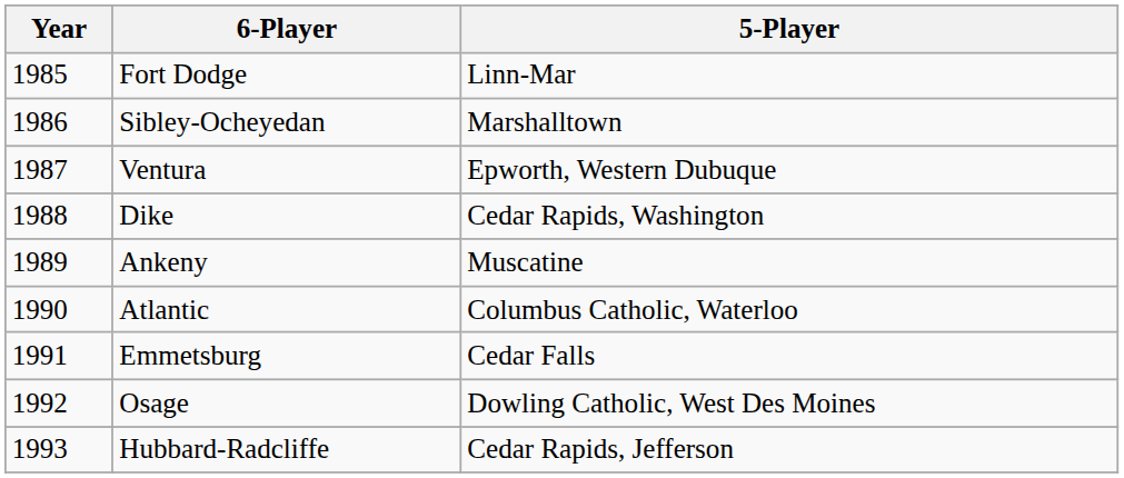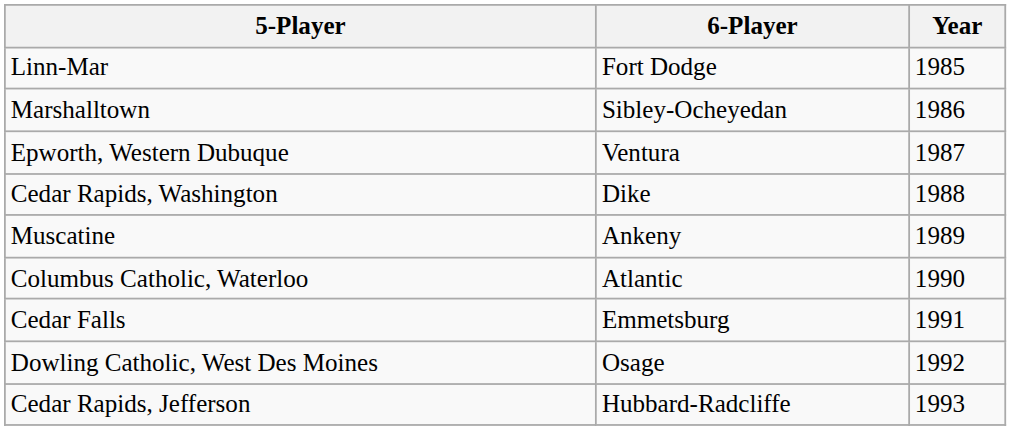columns swapped: Year <-> 5-Player
